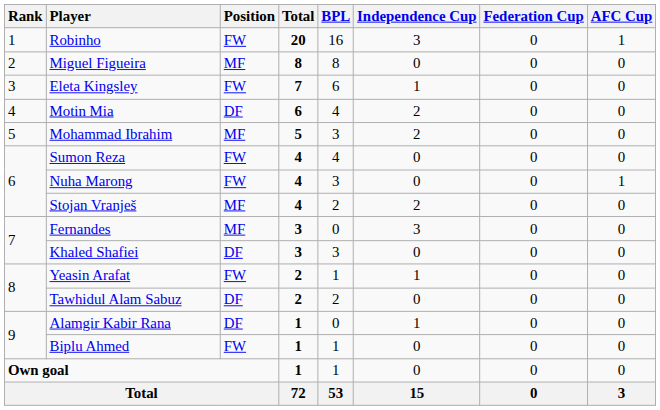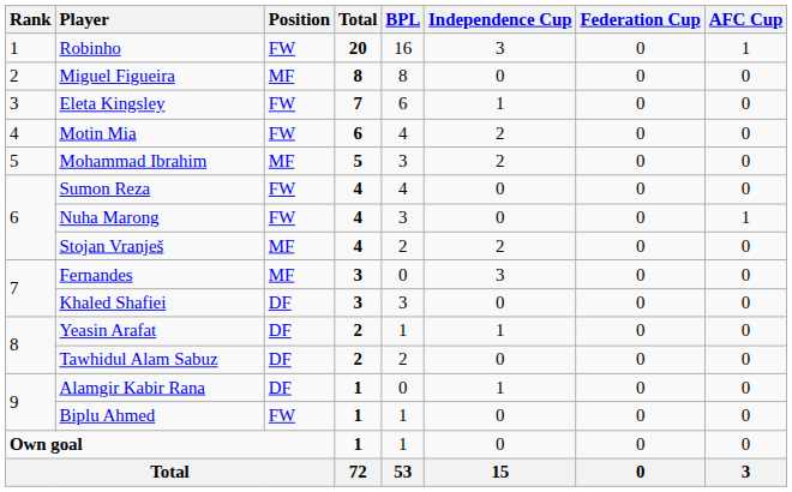Motin Mia | Position: DF -> FW
Yeasin Arafat | Position: FW -> DF
